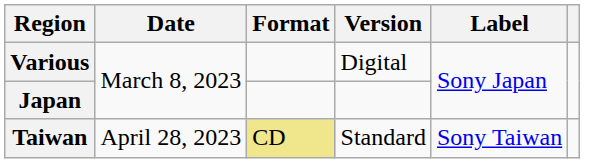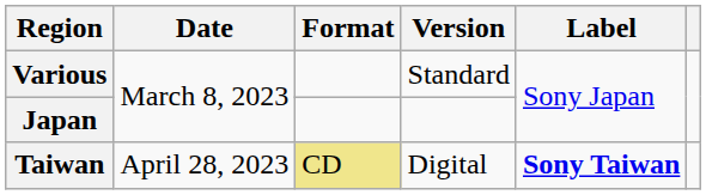Various | Version: Digital -> Standard
Taiwan | Version: Standard -> Digital
Taiwan | Label: normal -> bold
